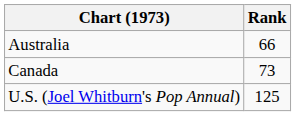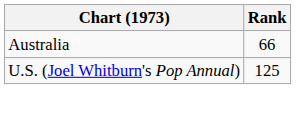- row: Canada | 73
